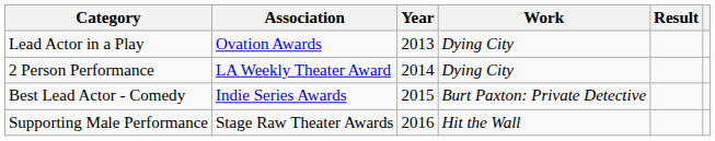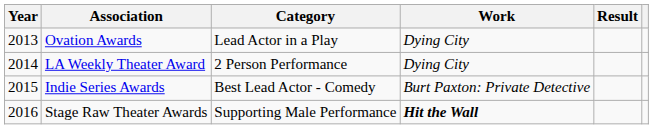columns swapped: Year <-> Category
Stage Raw Theater Awards | Work: normal -> bold
